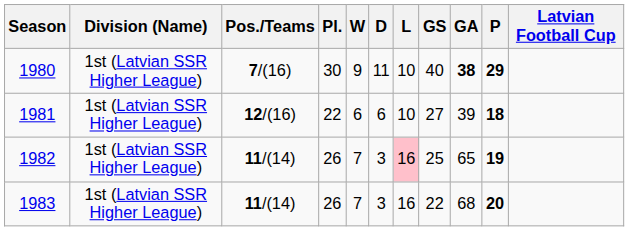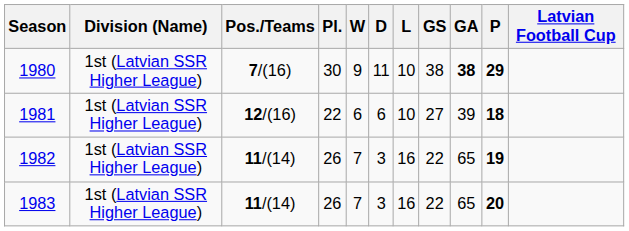1980 | GS: 40 -> 38
1982 | L: pink background -> no background
1982 | GS: 25 -> 22
1983 | GA: 68 -> 65
